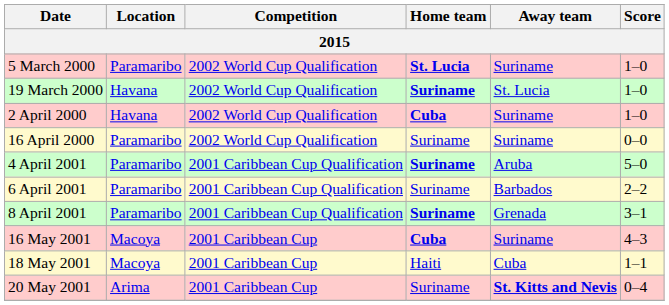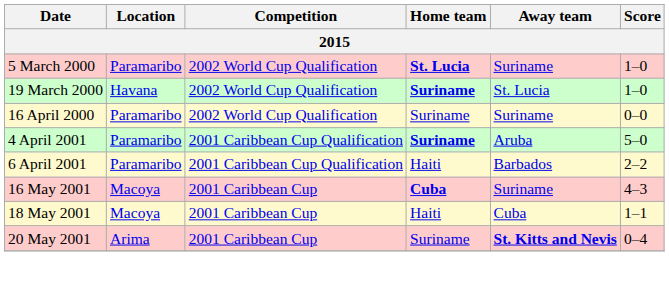- row: 2 April 2000 | Havana | 2002 World Cup Qualification | Cuba | Suriname | 1–0
6 April 2001 | Home team: Suriname -> Haiti
- row: 8 April 2001 | Paramaribo | 2001 Caribbean Cup Qualification | Suriname | Grenada | 3–1
